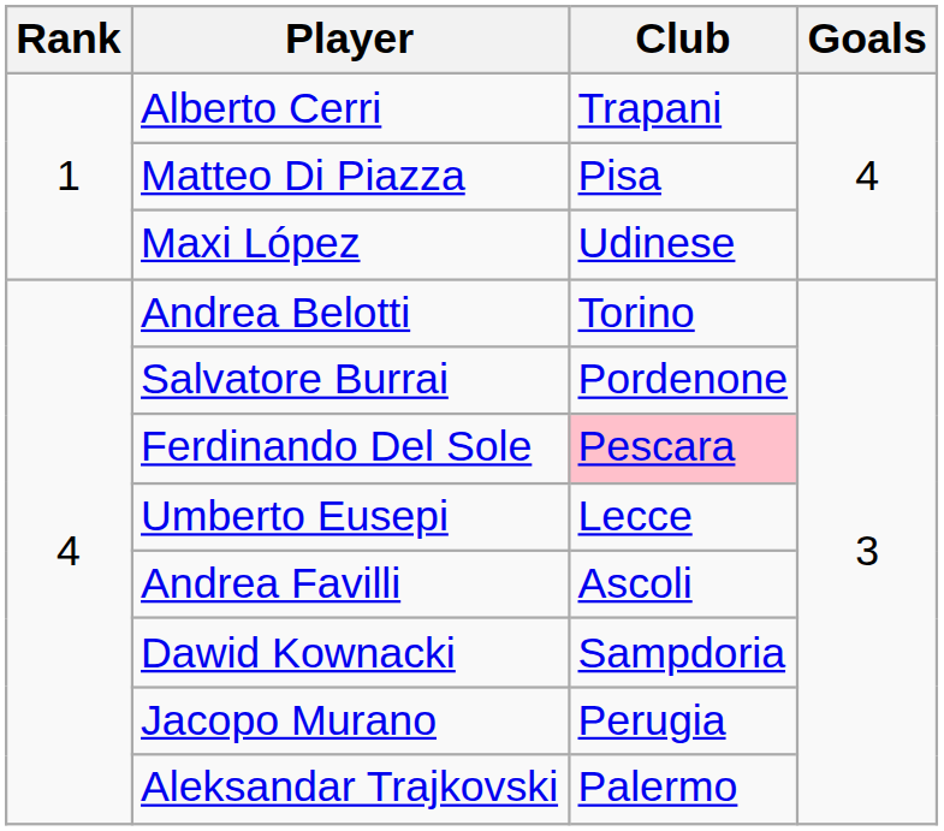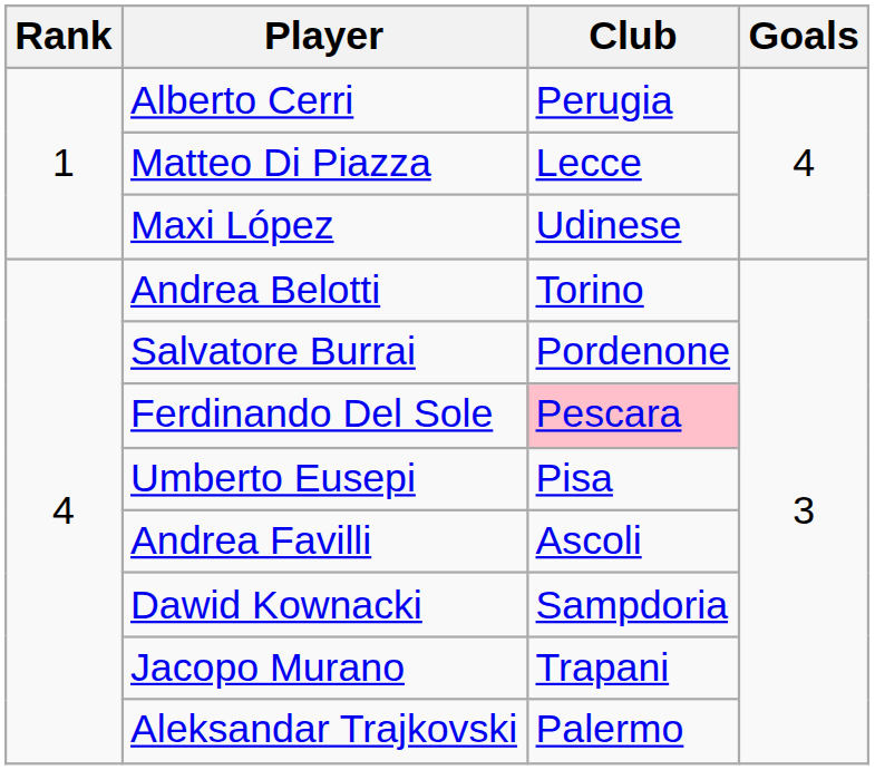Alberto Cerri | Club: Trapani -> Perugia
Matteo Di Piazza | Club: Pisa -> Lecce
Umberto Eusepi | Club: Lecce -> Pisa
Jacopo Murano | Club: Perugia -> Trapani
